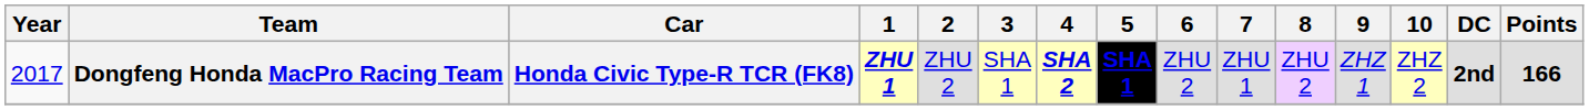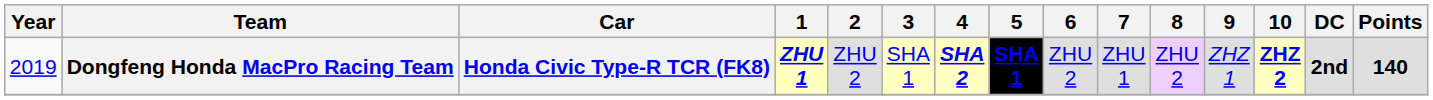Dongfeng Honda MacPro Racing Team | Year: 2017 -> 2019
Dongfeng Honda MacPro Racing Team | 10: normal -> bold
Dongfeng Honda MacPro Racing Team | Points: 166 -> 140
